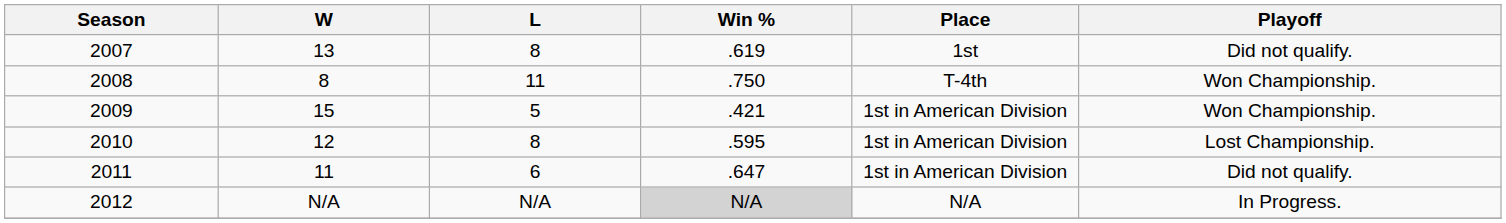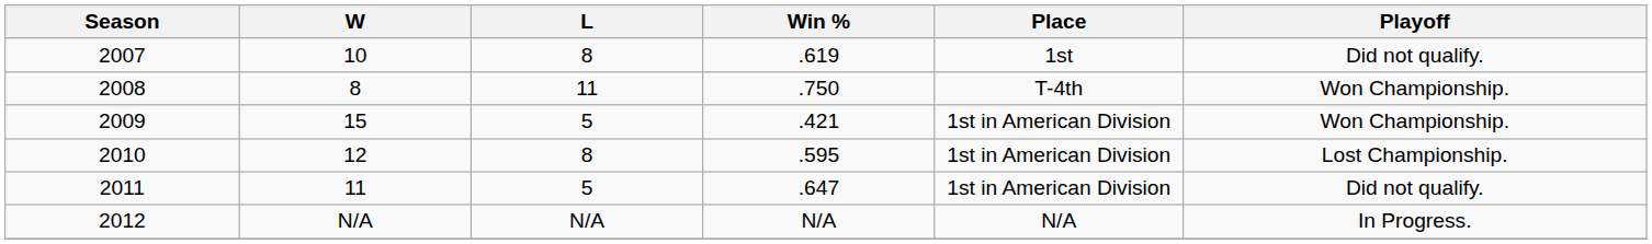2007 | W: 13 -> 10
2011 | L: 6 -> 5
2012 | Win %: lightgrey background -> no background
